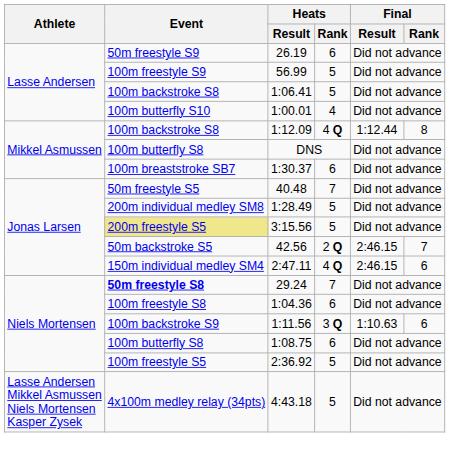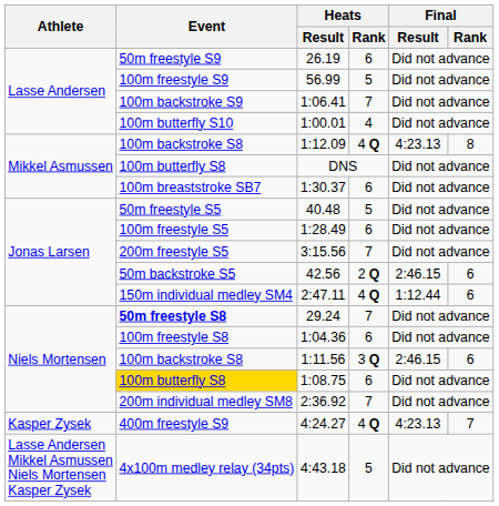1:06.41 | Event: 100m backstroke S8 -> 100m backstroke S9
1:06.41 | Heats / Rank: 5 -> 7
1:12.09 | Final / Result: 1:12.44 -> 4:23.13
40.48 | Heats / Rank: 7 -> 5
1:28.49 | Event: 200m individual medley SM8 -> 100m freestyle S5
1:28.49 | Heats / Rank: 5 -> 6
3:15.56 | Event: khaki background -> no background
3:15.56 | Heats / Rank: 5 -> 7
42.56 | Final / Rank: 7 -> 6
2:47.11 | Final / Result: 2:46.15 -> 1:12.44
1:11.56 | Event: 100m backstroke S9 -> 100m backstroke S8
1:11.56 | Final / Result: 1:10.63 -> 2:46.15
1:08.75 | Event: no background -> gold background
2:36.92 | Event: 100m freestyle S5 -> 200m individual medley SM8
2:36.92 | Heats / Rank: 5 -> 7
+ row: Kasper Zysek | 400m freestyle S9 | 4:24.27 | 4 Q | 4:23.13 | 7
